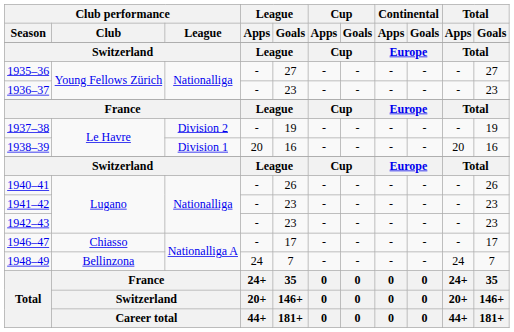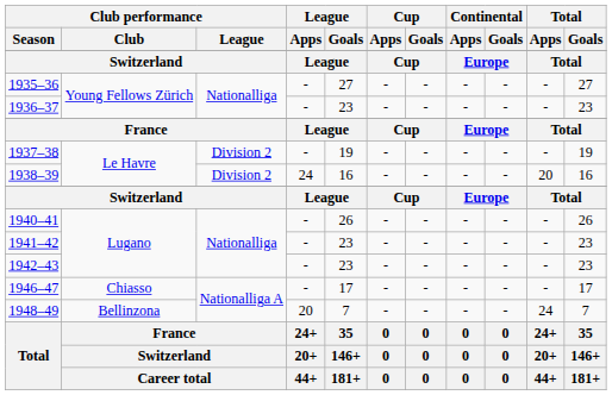1938–39 | Club performance / League: Division 1 -> Division 2
1938–39 | League / Apps: 20 -> 24
1948–49 | League / Apps: 24 -> 20
